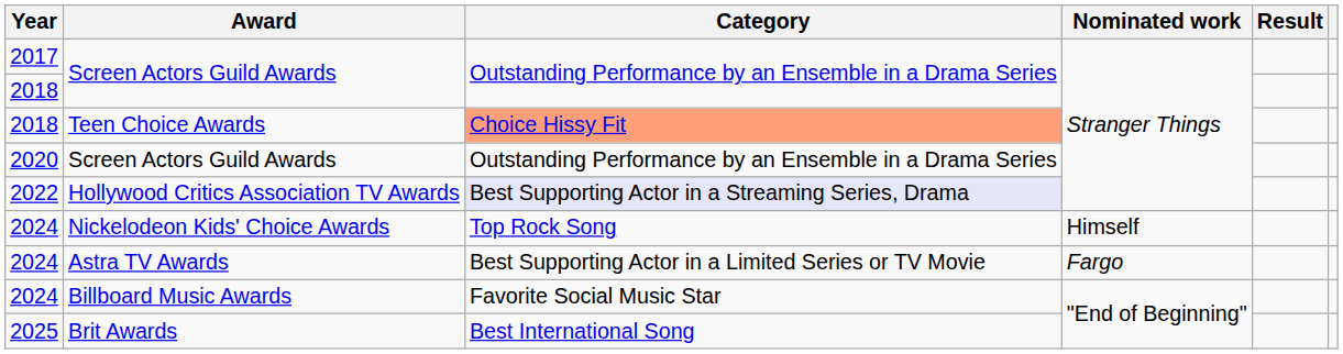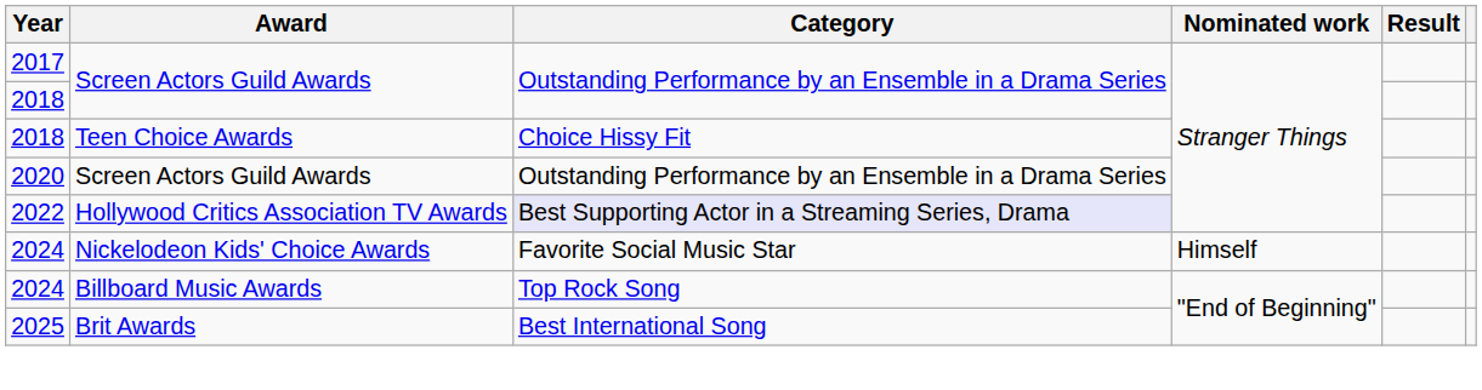Teen Choice Awards | Category: lightsalmon background -> no background
Nickelodeon Kids' Choice Awards | Category: Top Rock Song -> Favorite Social Music Star
- row: 2024 | Astra TV Awards | Best Supporting Actor in a Limited Series or TV Movie | Fargo
Billboard Music Awards | Category: Favorite Social Music Star -> Top Rock Song
